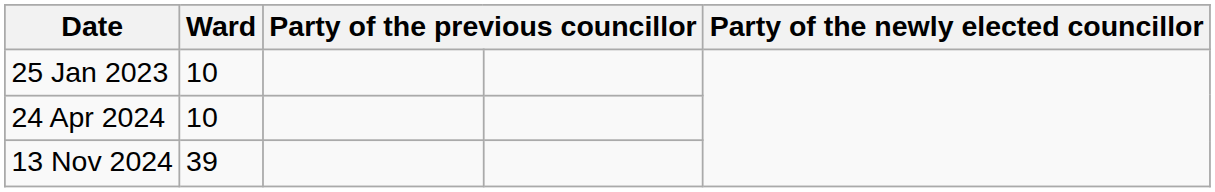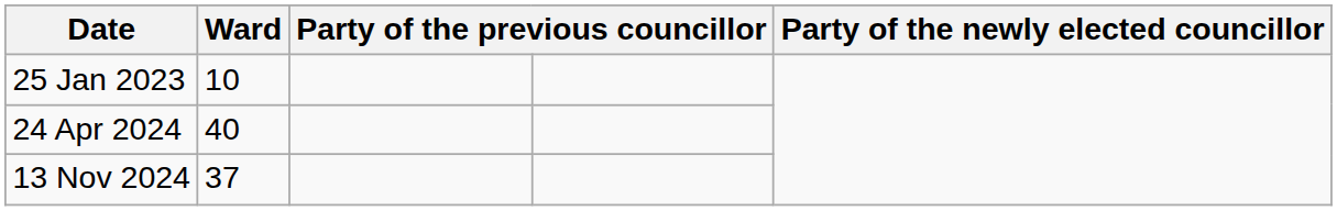24 Apr 2024 | Ward: 10 -> 40
13 Nov 2024 | Ward: 39 -> 37
